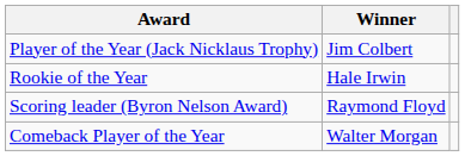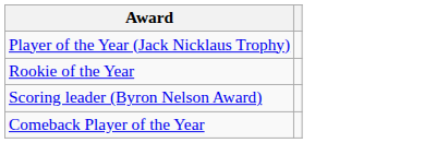- column: Winner | Jim Colbert | Hale Irwin | Raymond Floyd | Walter Morgan
